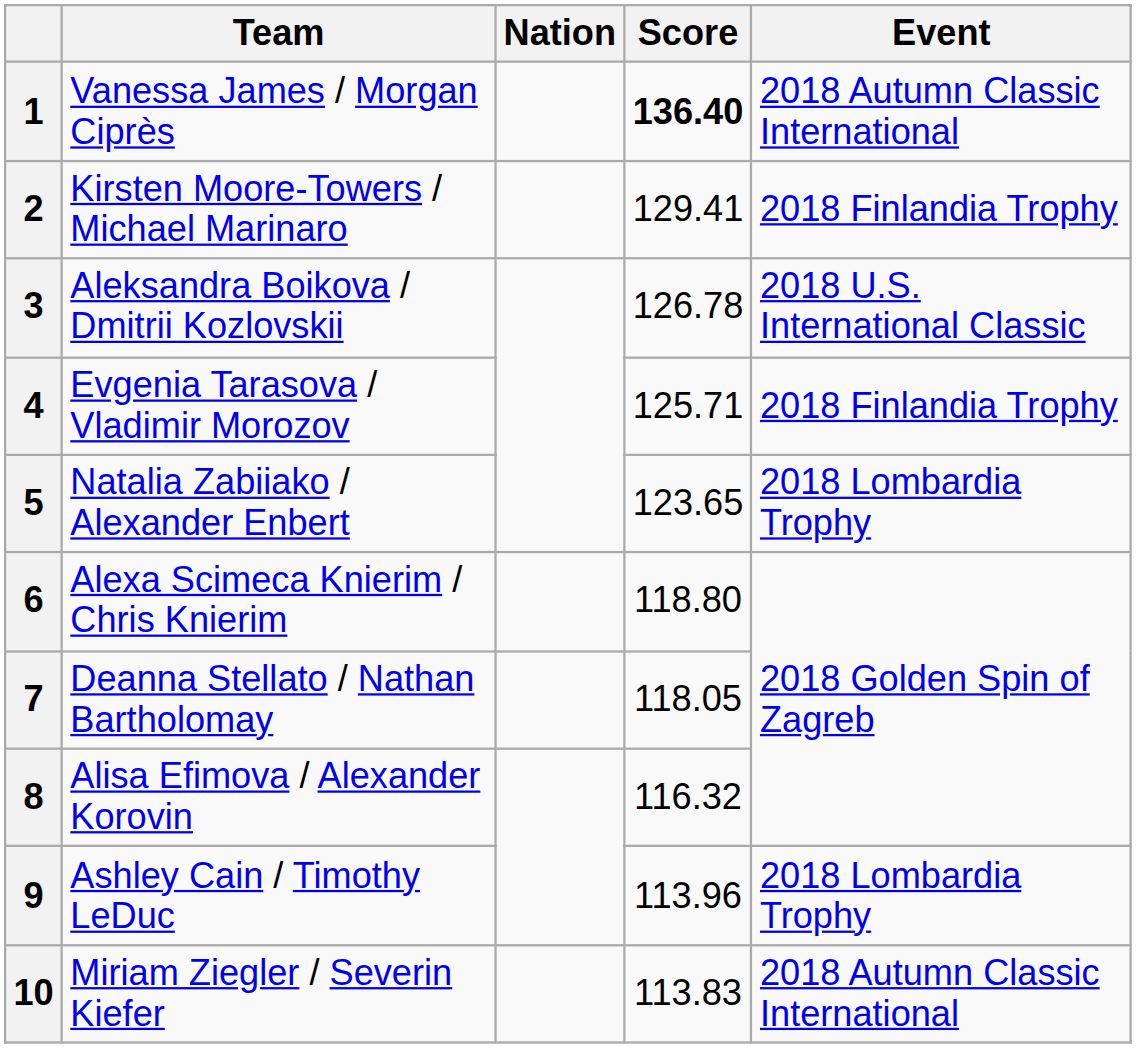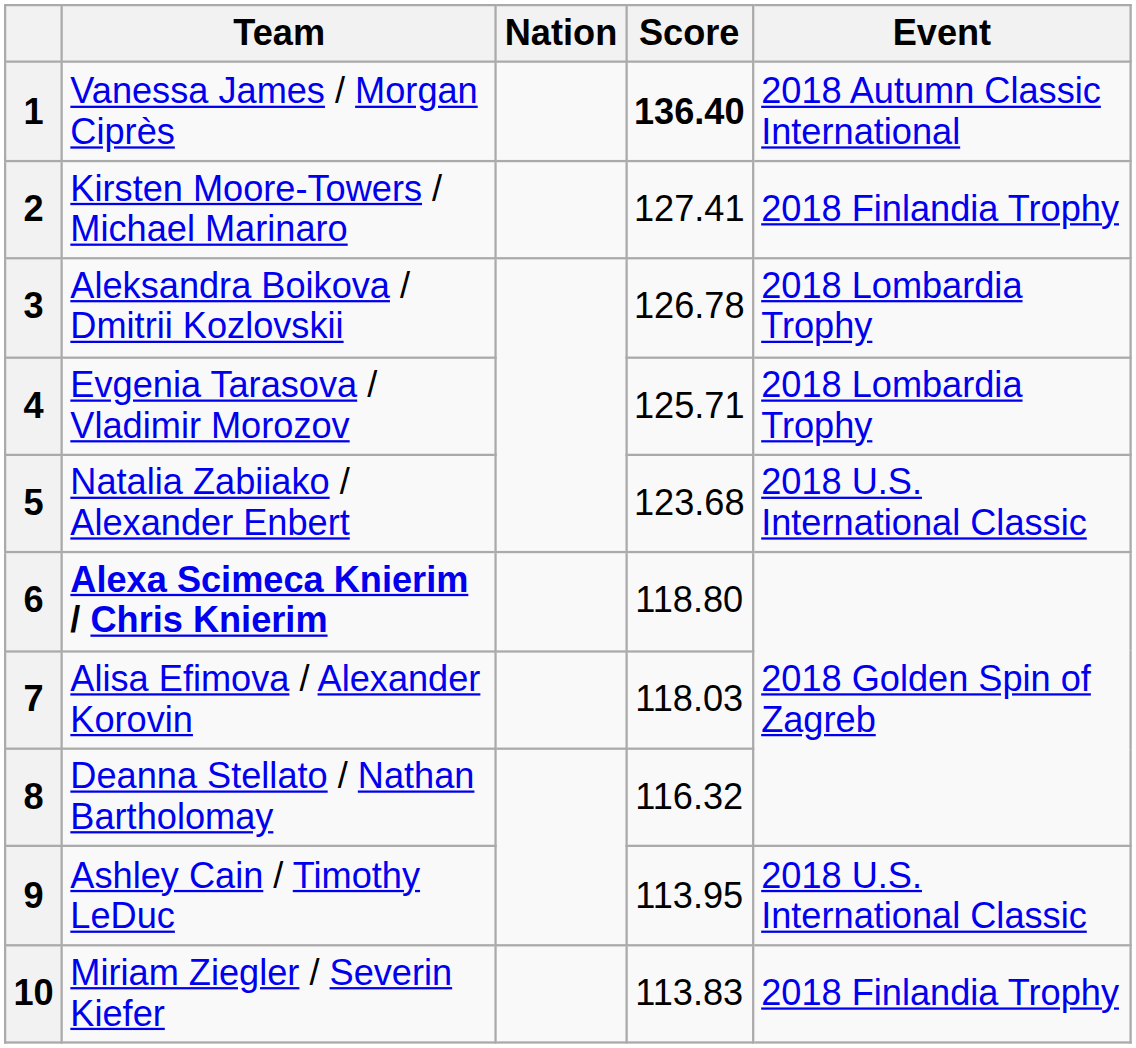2 | Score: 129.41 -> 127.41
3 | Event: 2018 U.S. International Classic -> 2018 Lombardia Trophy
4 | Event: 2018 Finlandia Trophy -> 2018 Lombardia Trophy
5 | Score: 123.65 -> 123.68
5 | Event: 2018 Lombardia Trophy -> 2018 U.S. International Classic
6 | Team: normal -> bold
7 | Team: Deanna Stellato / Nathan Bartholomay -> Alisa Efimova / Alexander Korovin
7 | Score: 118.05 -> 118.03
8 | Team: Alisa Efimova / Alexander Korovin -> Deanna Stellato / Nathan Bartholomay
9 | Score: 113.96 -> 113.95
9 | Event: 2018 Lombardia Trophy -> 2018 U.S. International Classic
10 | Event: 2018 Autumn Classic International -> 2018 Finlandia Trophy
